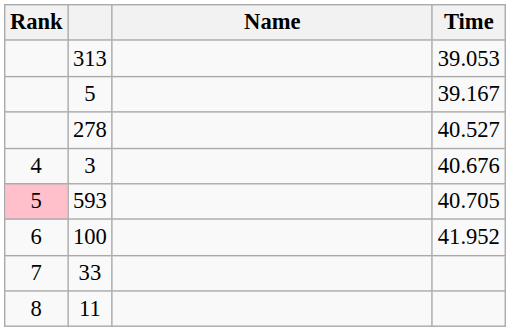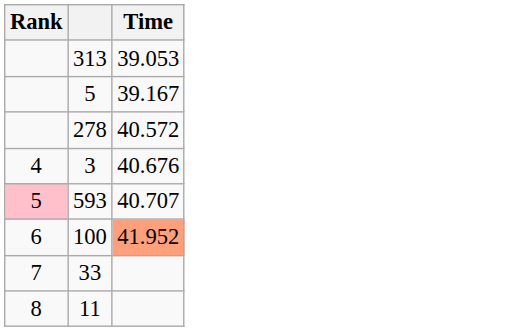- column: Name
278 | Time: 40.527 -> 40.572
593 | Time: 40.705 -> 40.707
100 | Time: no background -> lightsalmon background
